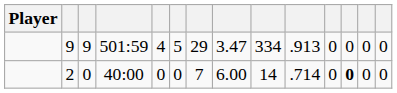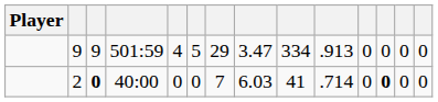2 | column 3: normal -> bold
2 | column 8: 6.00 -> 6.03
2 | column 9: 14 -> 41
